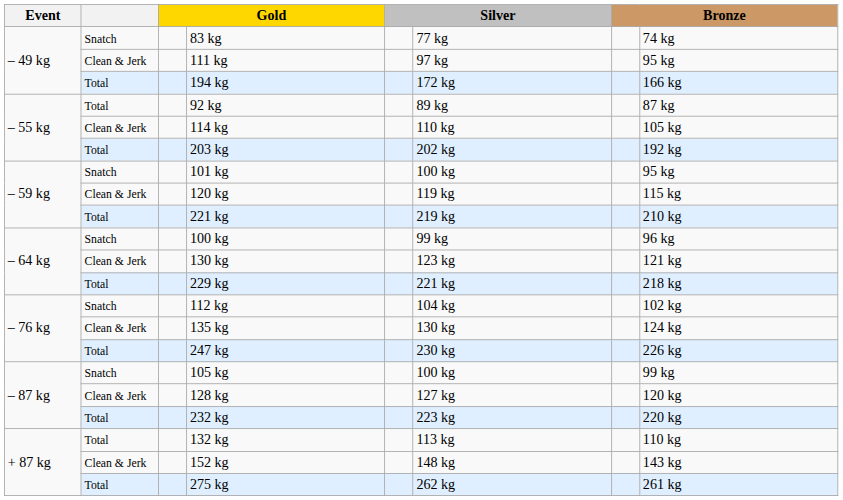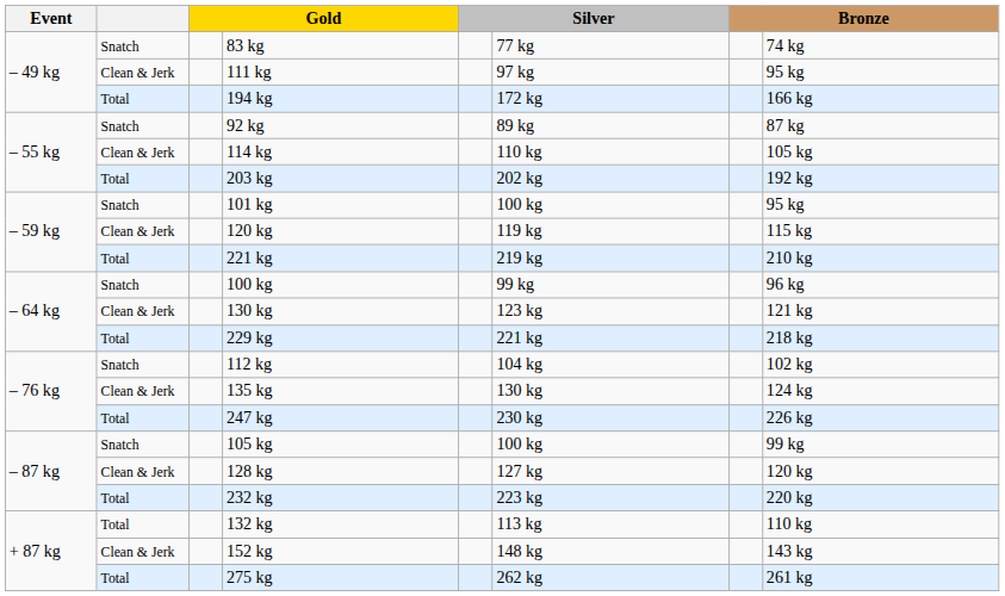92 kg | column 2: Total -> Snatch
